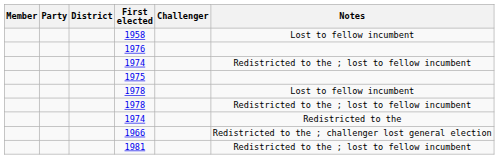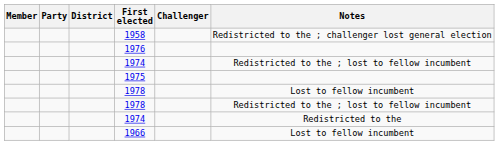1958 | Notes: Lost to fellow incumbent -> Redistricted to the ; challenger lost general election
1966 | Notes: Redistricted to the ; challenger lost general election -> Lost to fellow incumbent
- row: 1981 | Redistricted to the ; lost to fellow incumbent
